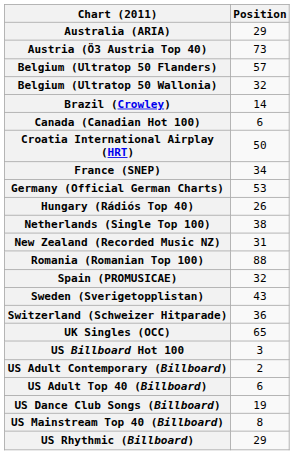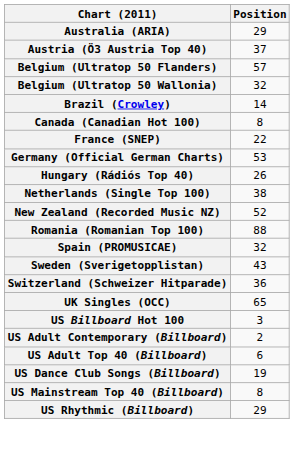Austria (Ö3 Austria Top 40) | Position: 73 -> 37
Canada (Canadian Hot 100) | Position: 6 -> 8
- row: Croatia International Airplay (HRT) | 50
France (SNEP) | Position: 34 -> 22
New Zealand (Recorded Music NZ) | Position: 31 -> 52
